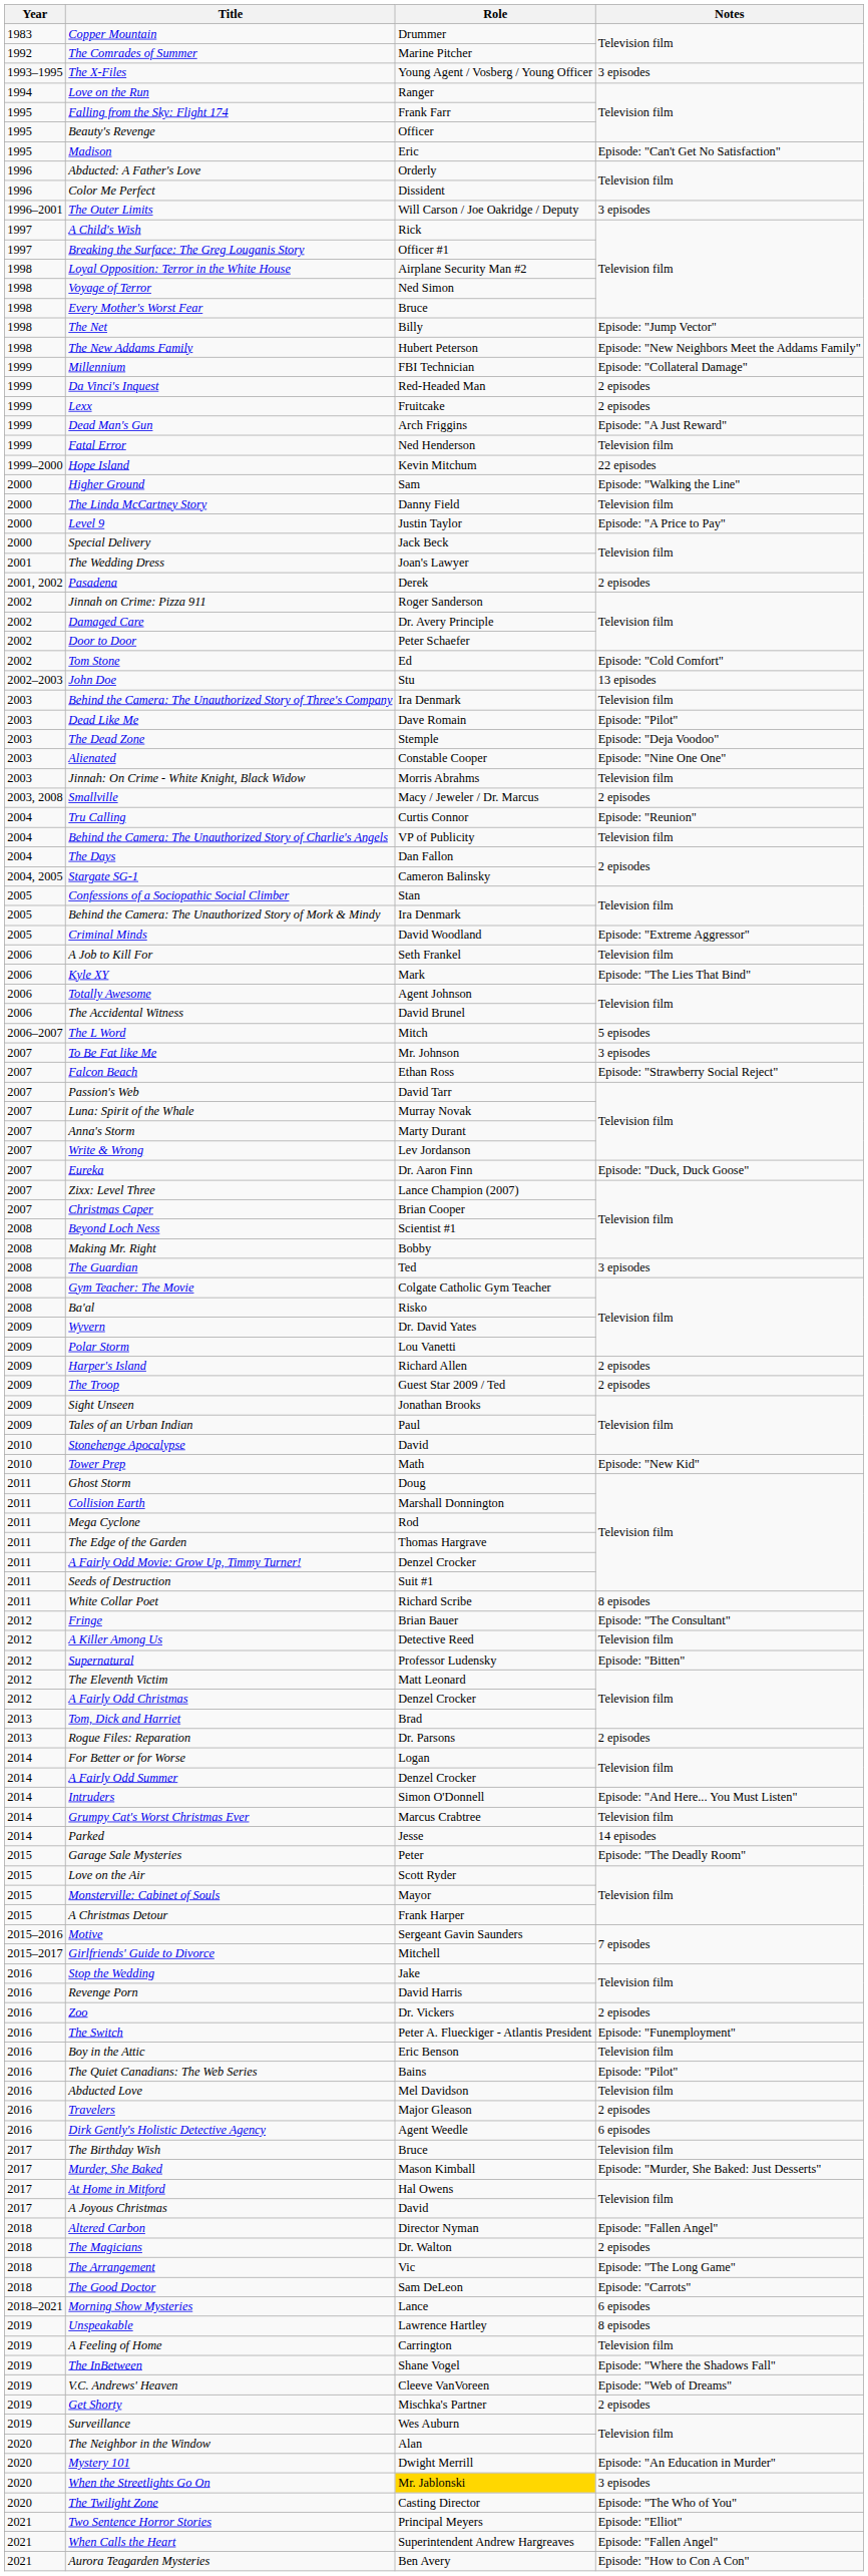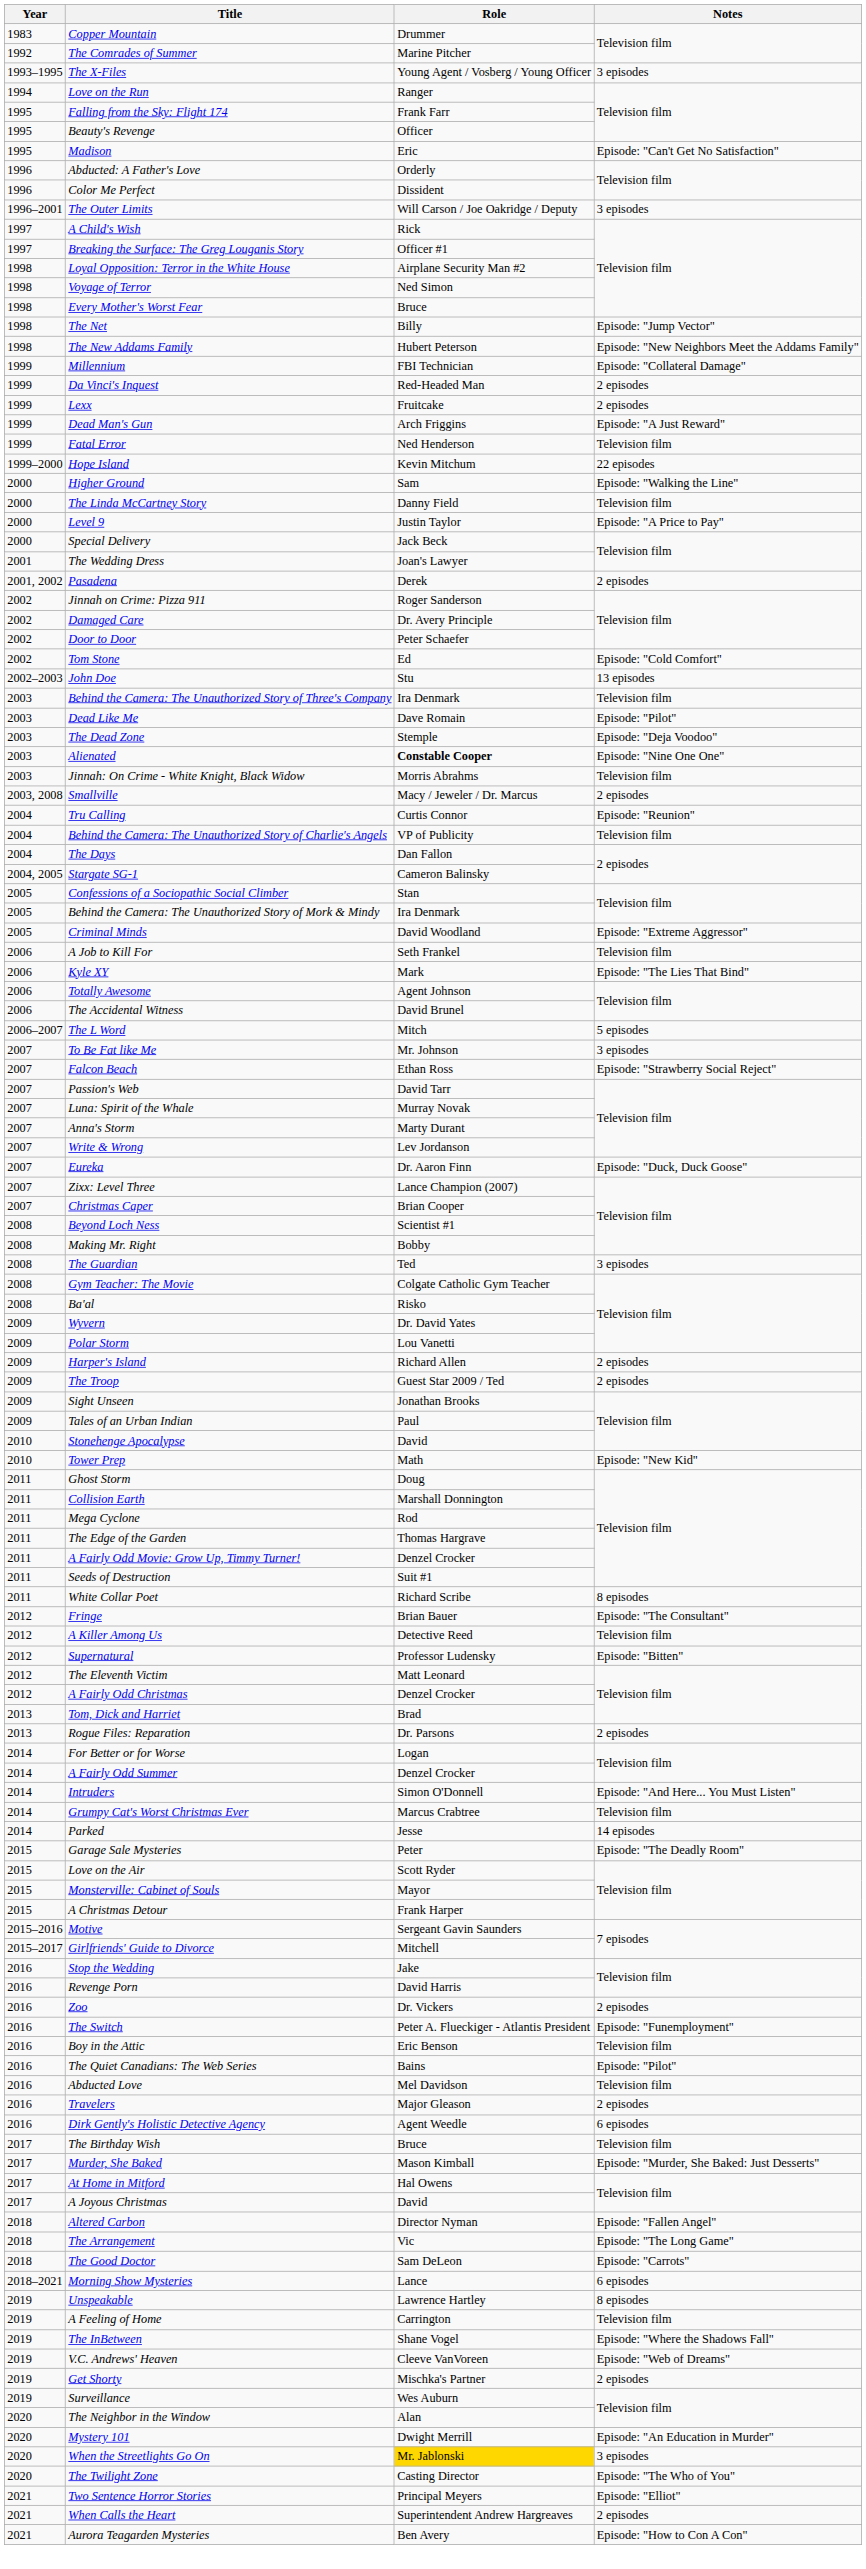Alienated | Role: normal -> bold
- row: 2018 | The Magicians | Dr. Walton | 2 episodes
When Calls the Heart | Notes: Episode: "Fallen Angel" -> 2 episodes
